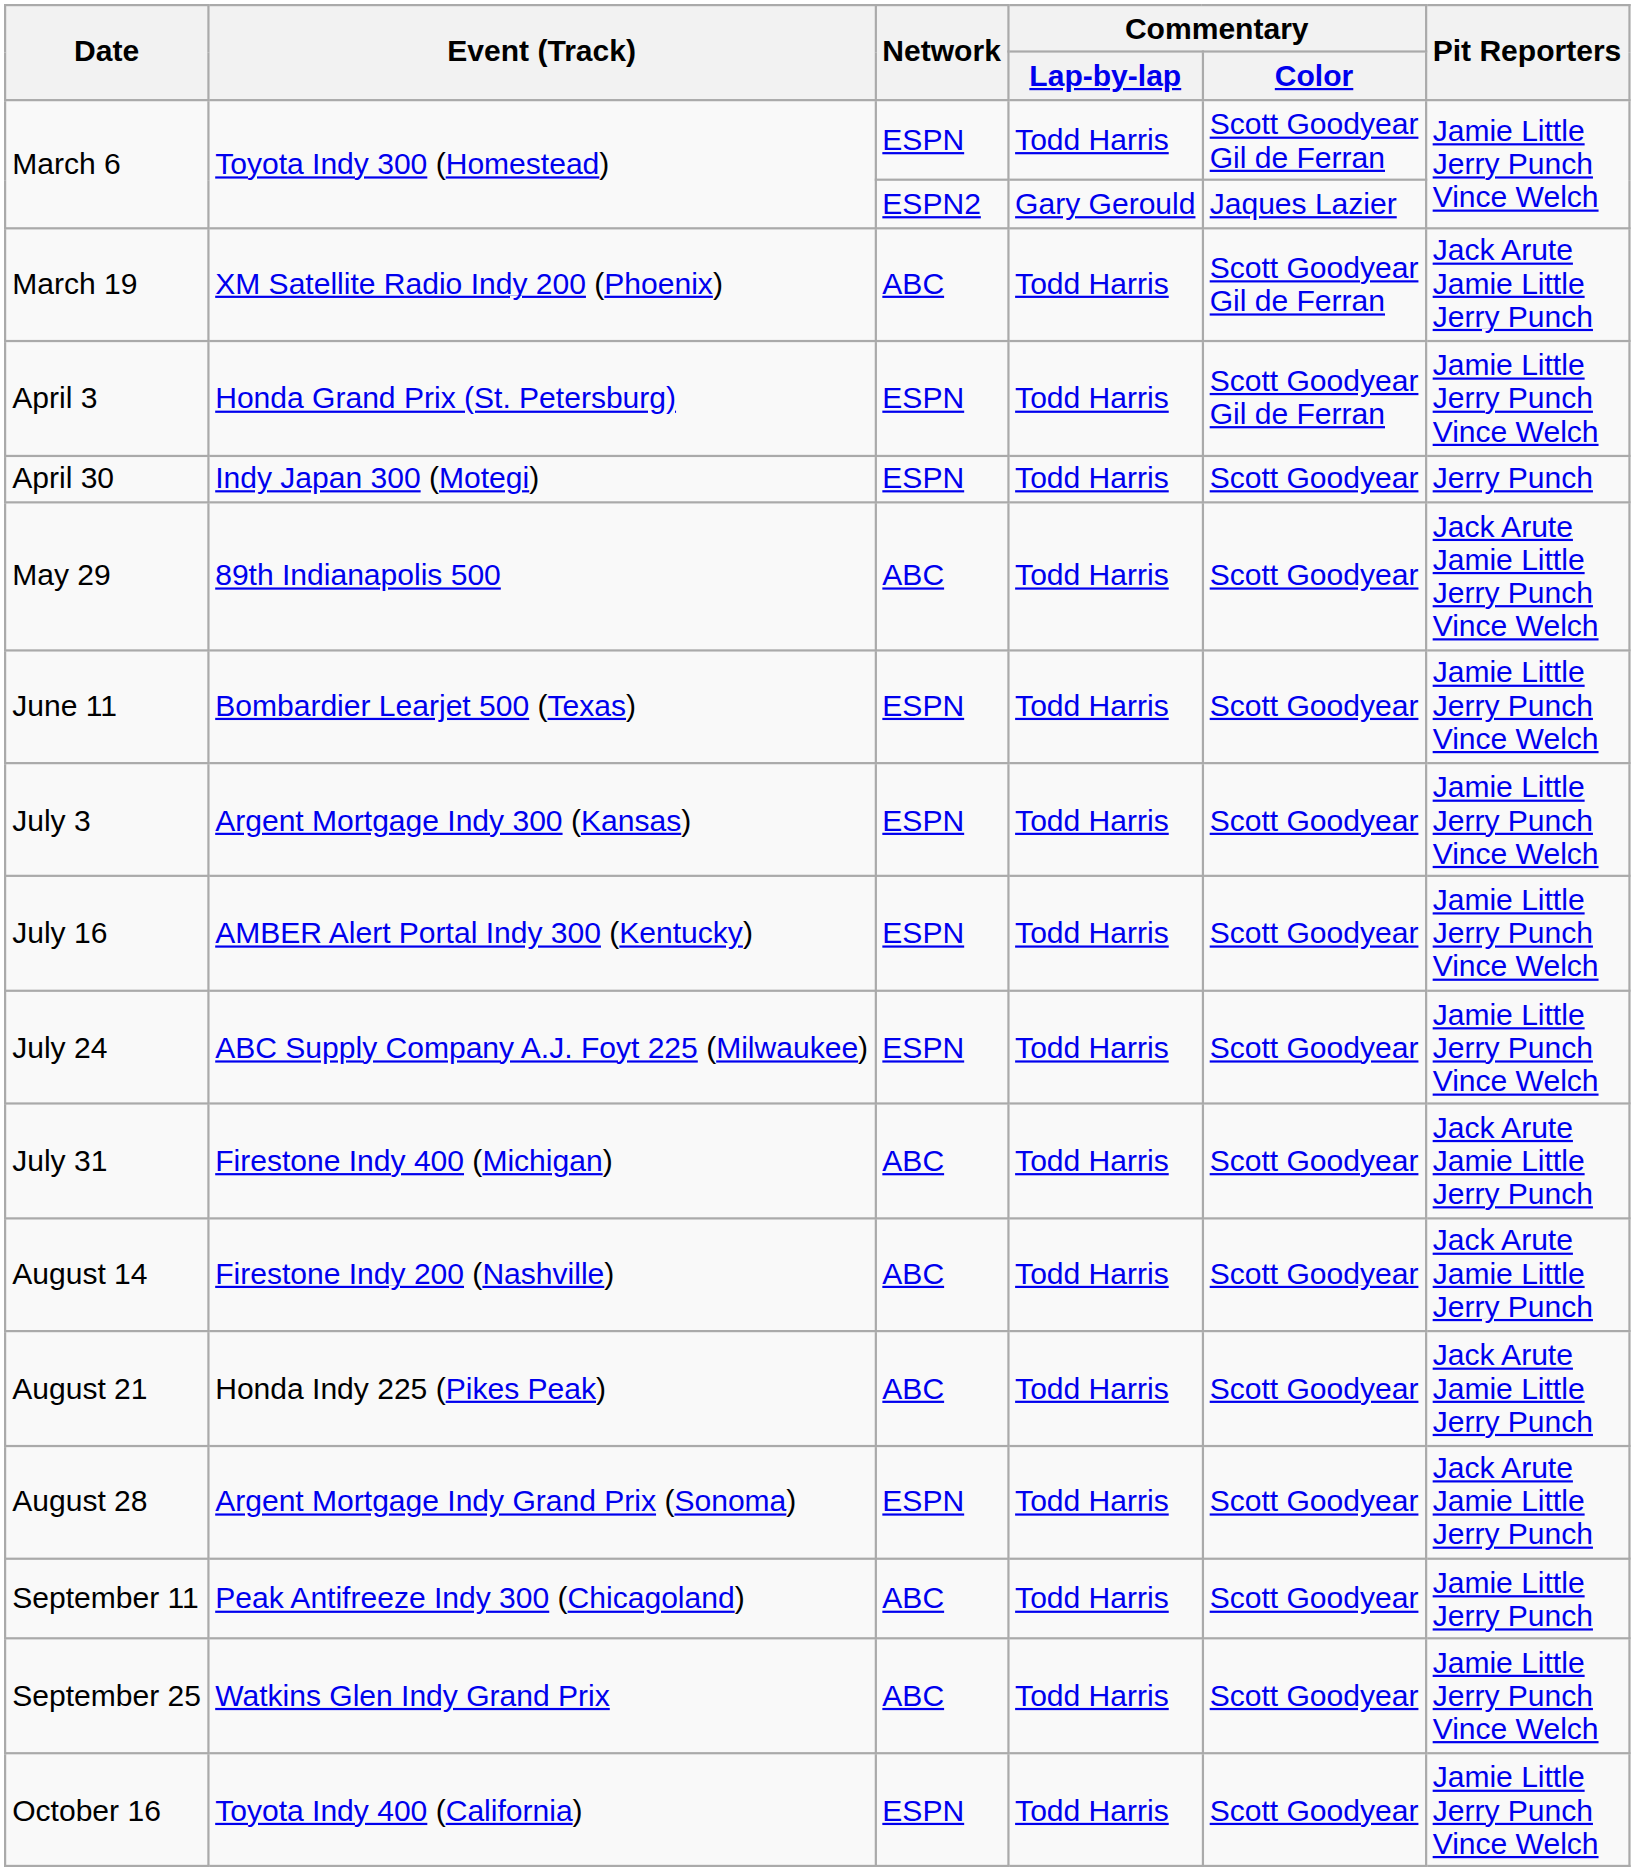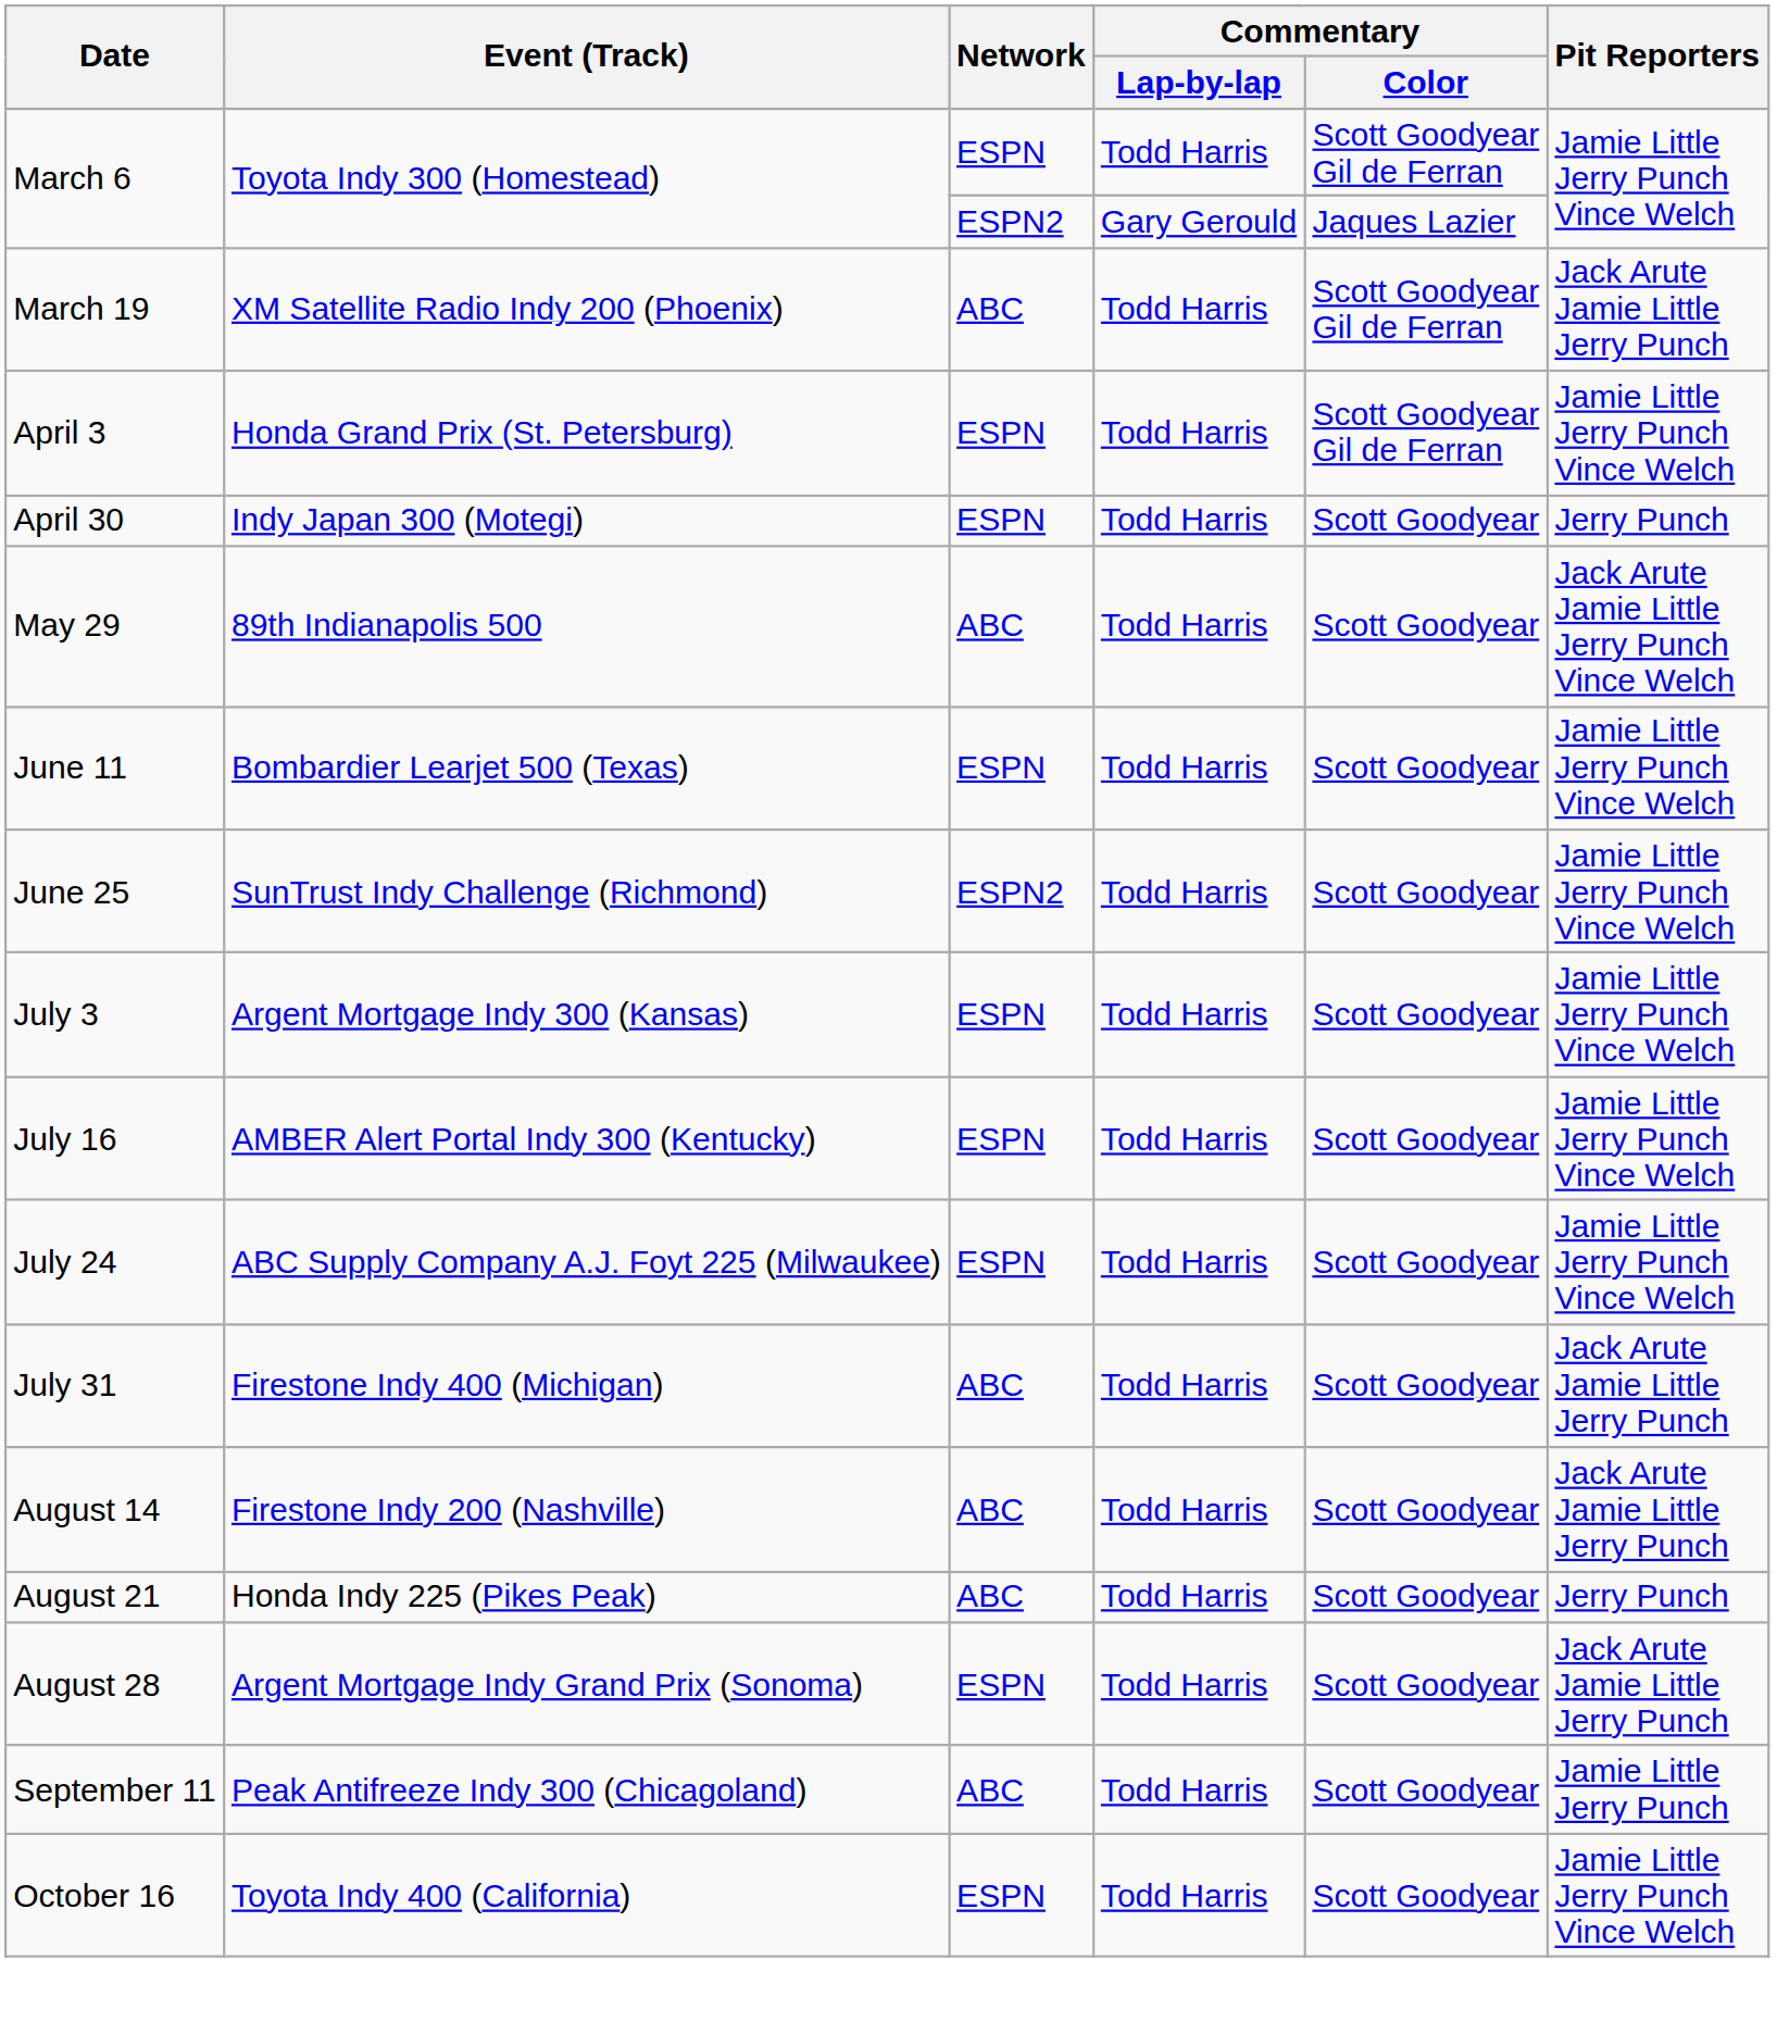+ row: June 25 | SunTrust Indy Challenge (Richmond) | ESPN2 | Todd Harris | Scott Goodyear | Jamie Little Jerry Punch Vince Welch
August 21 | Pit Reporters: Jack Arute Jamie Little Jerry Punch -> Jerry Punch
- row: September 25 | Watkins Glen Indy Grand Prix | ABC | Todd Harris | Scott Goodyear | Jamie Little Jerry Punch Vince Welch
